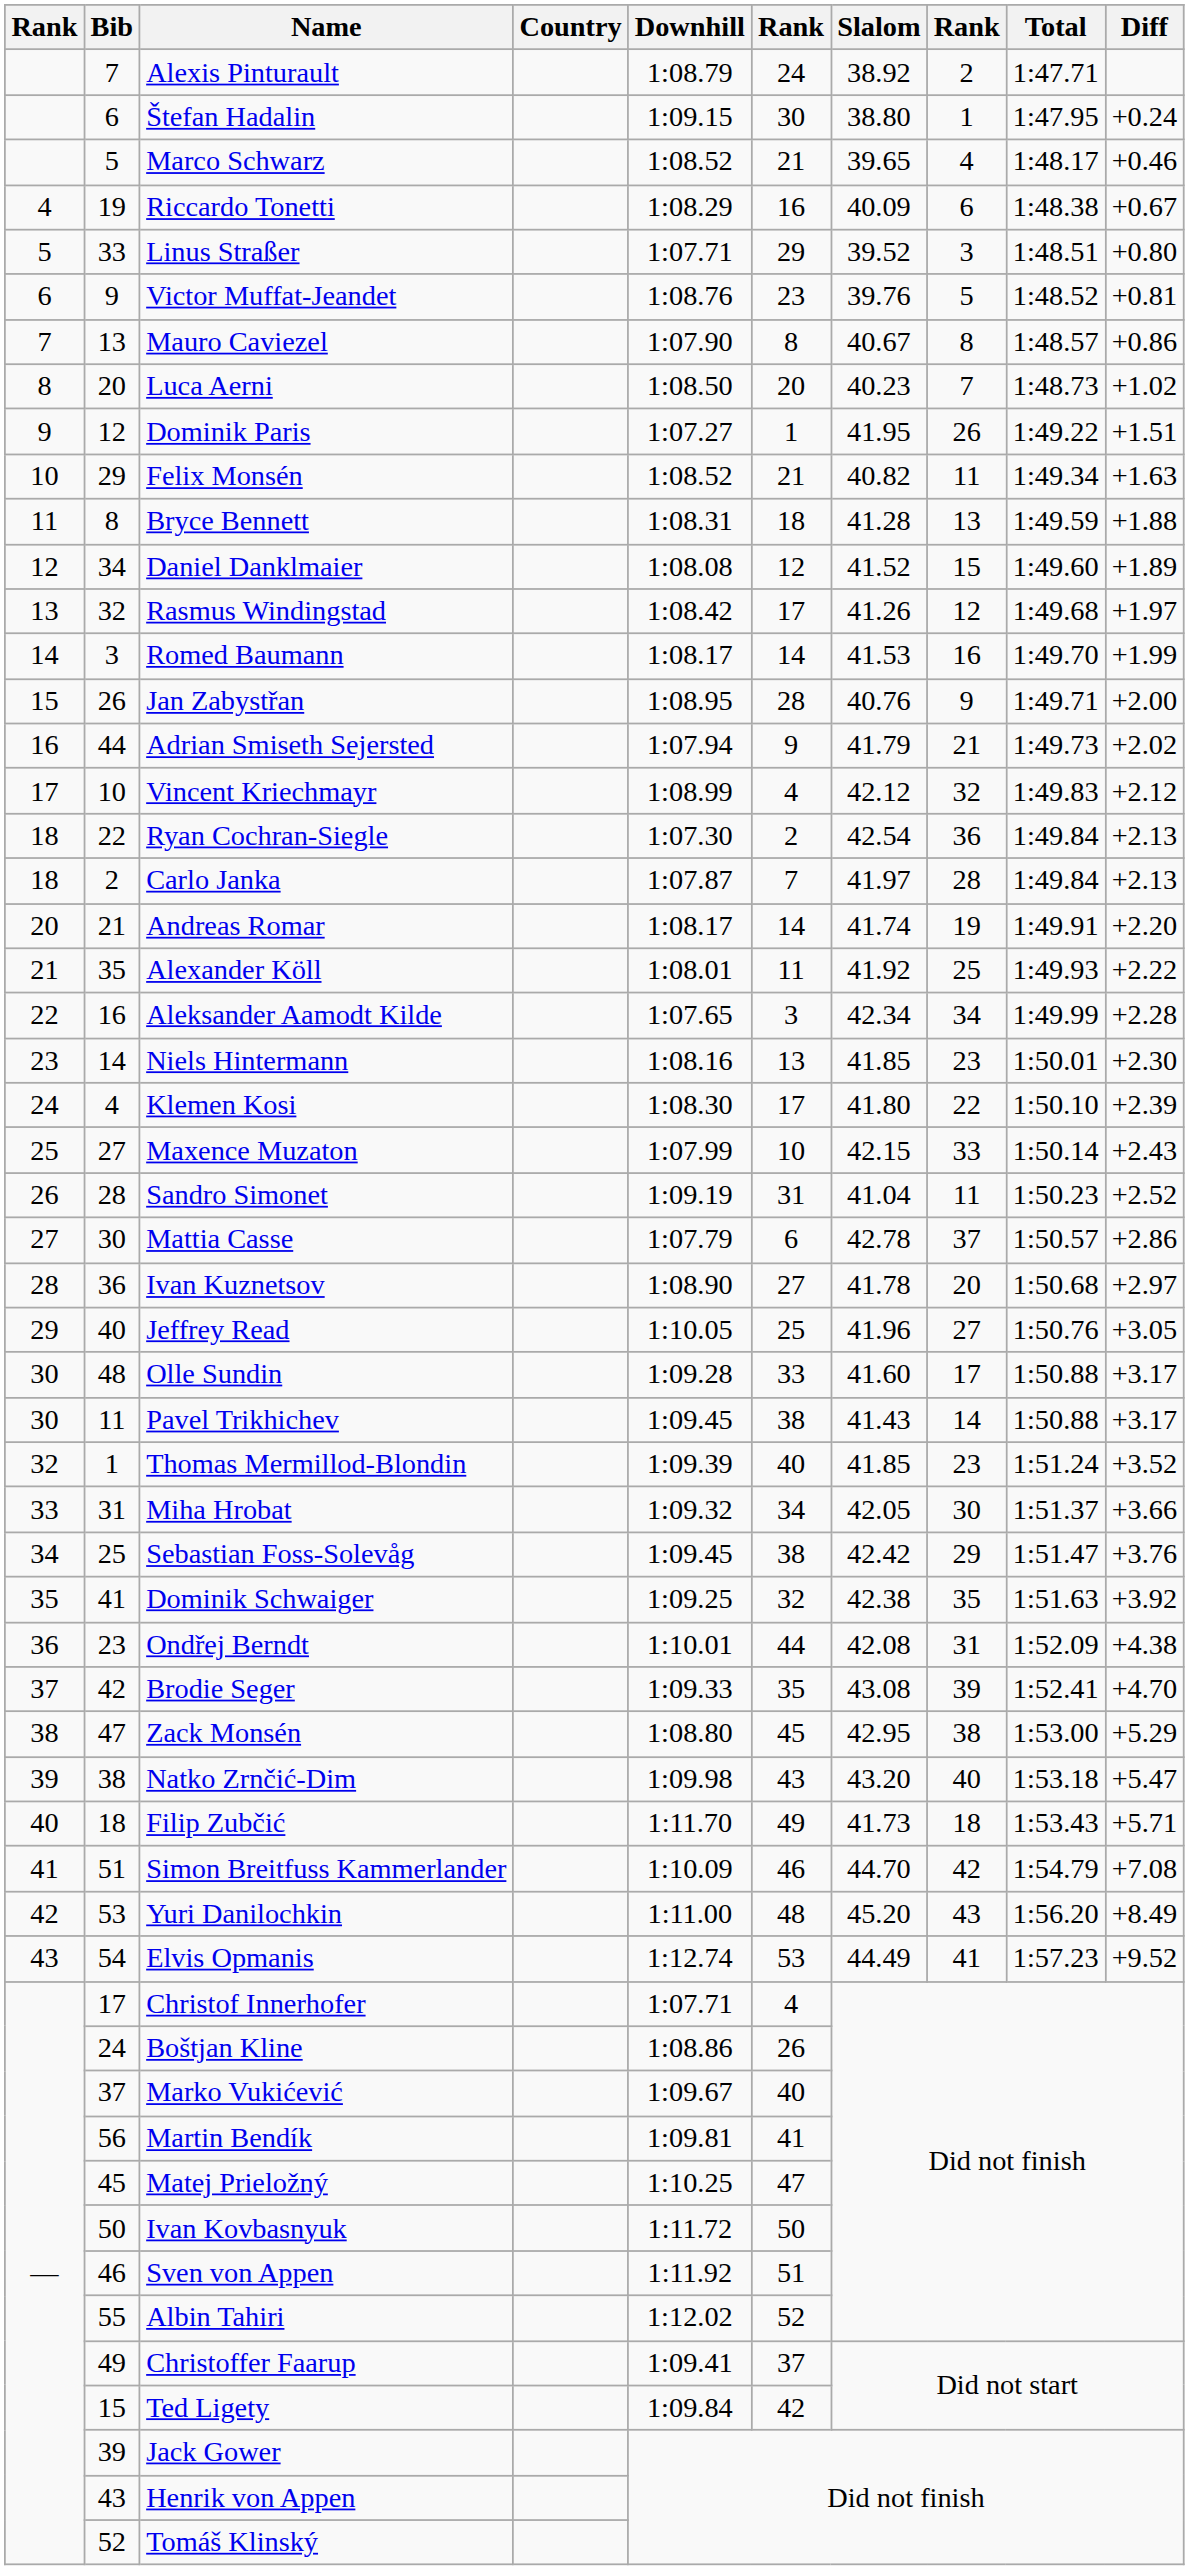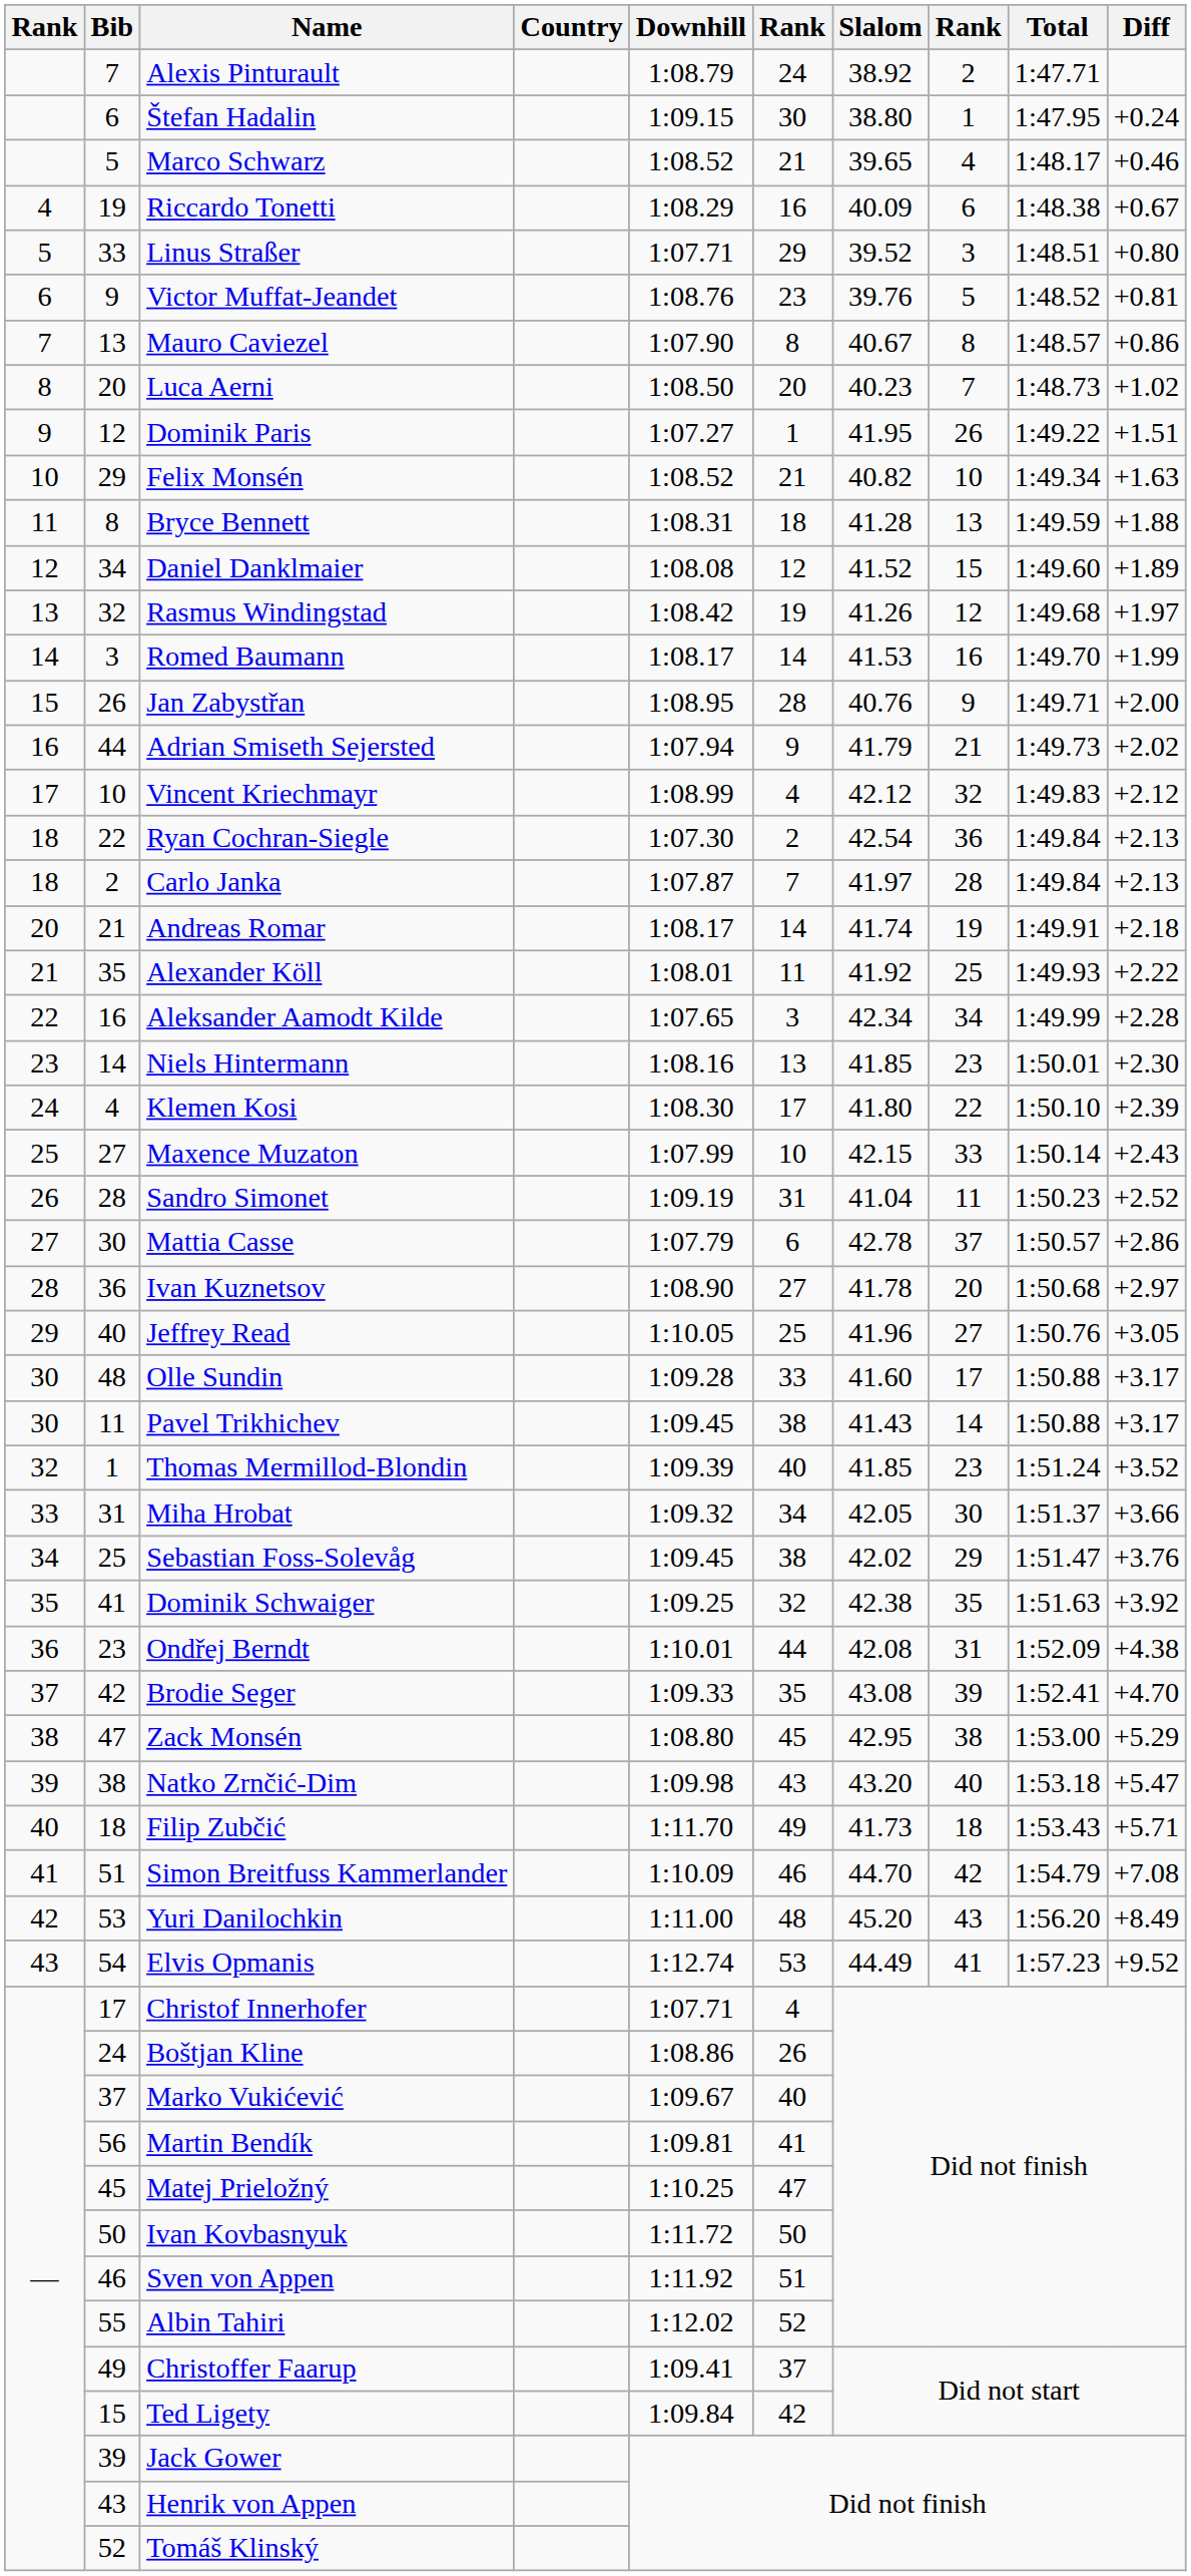Felix Monsén | column 8: 11 -> 10
Rasmus Windingstad | column 6: 17 -> 19
Andreas Romar | Diff: +2.20 -> +2.18
Sebastian Foss-Solevåg | Slalom: 42.42 -> 42.02
